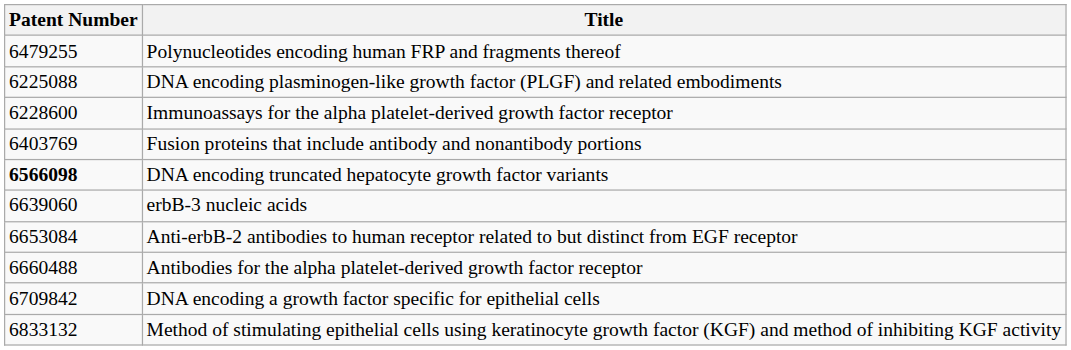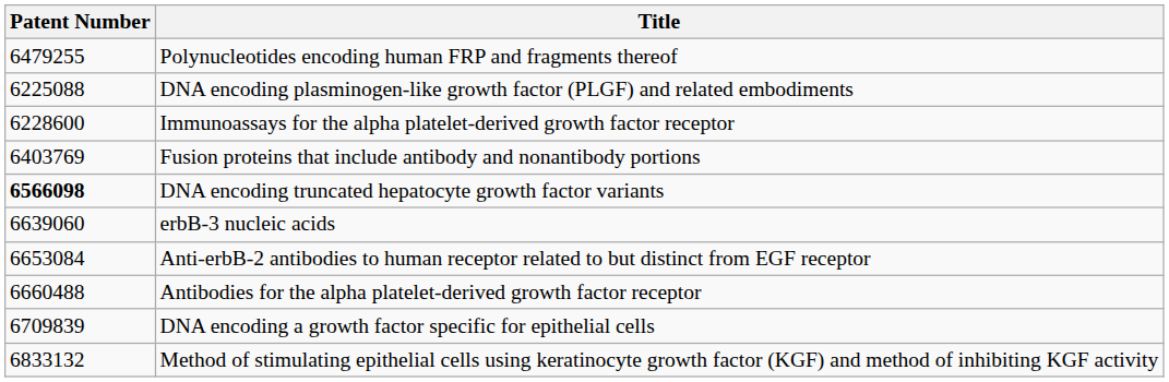DNA encoding a growth factor specific for epithelial cells | Patent Number: 6709842 -> 6709839
